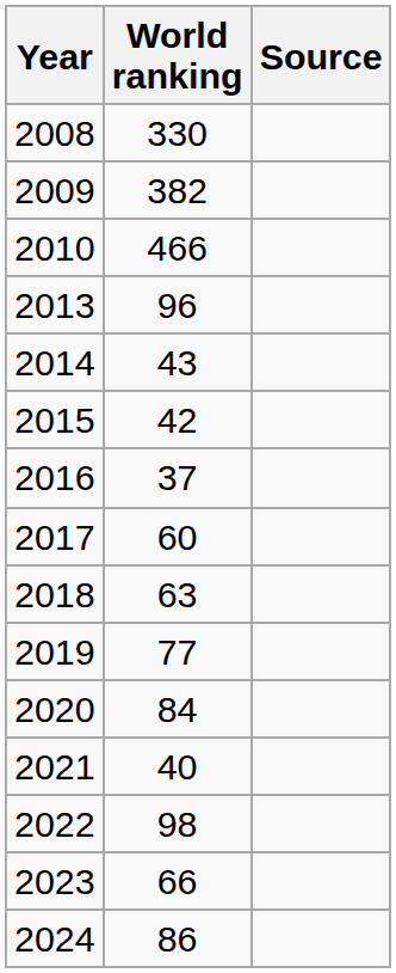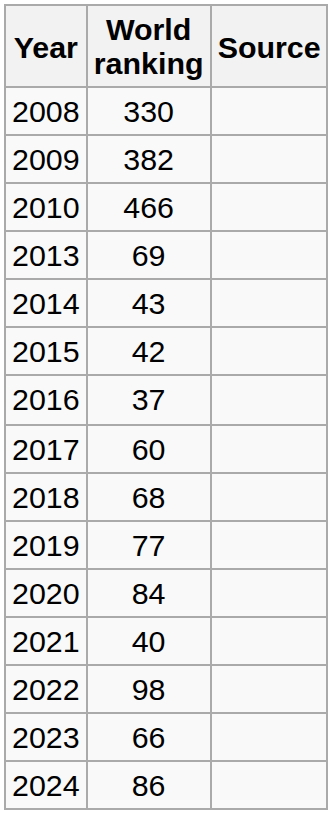2013 | World ranking: 96 -> 69
2018 | World ranking: 63 -> 68
